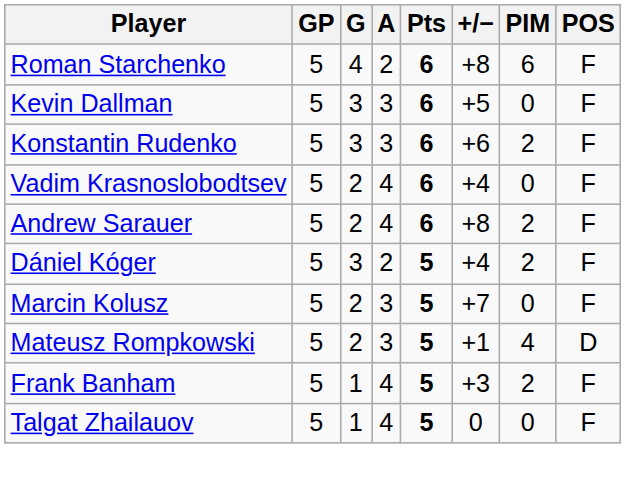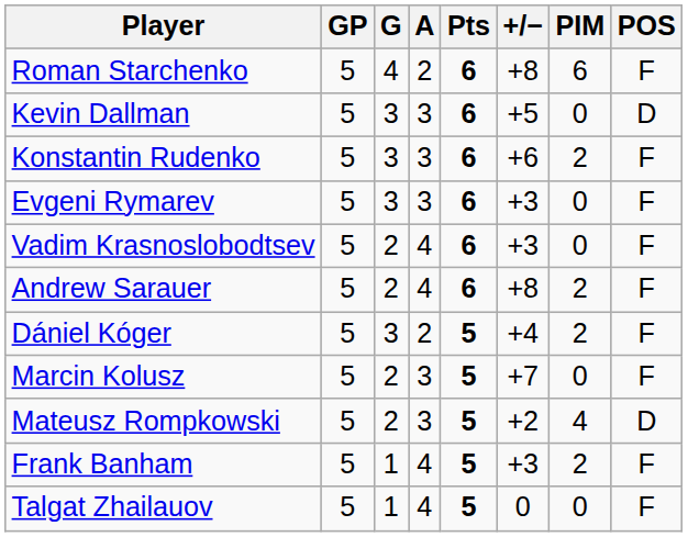Kevin Dallman | POS: F -> D
+ row: Evgeni Rymarev | 5 | 3 | 3 | 6 | +3 | 0 | F
Vadim Krasnoslobodtsev | +/−: +4 -> +3
Mateusz Rompkowski | +/−: +1 -> +2
